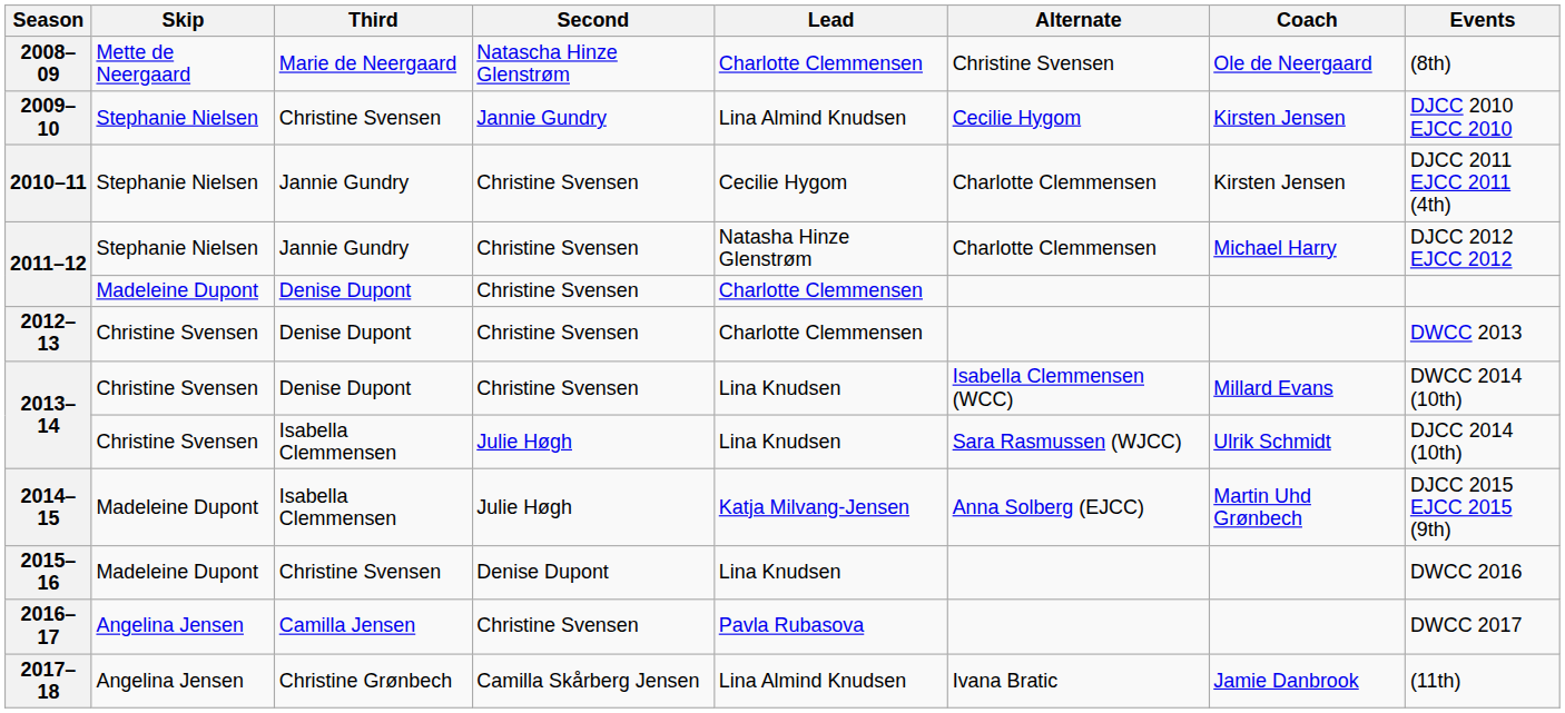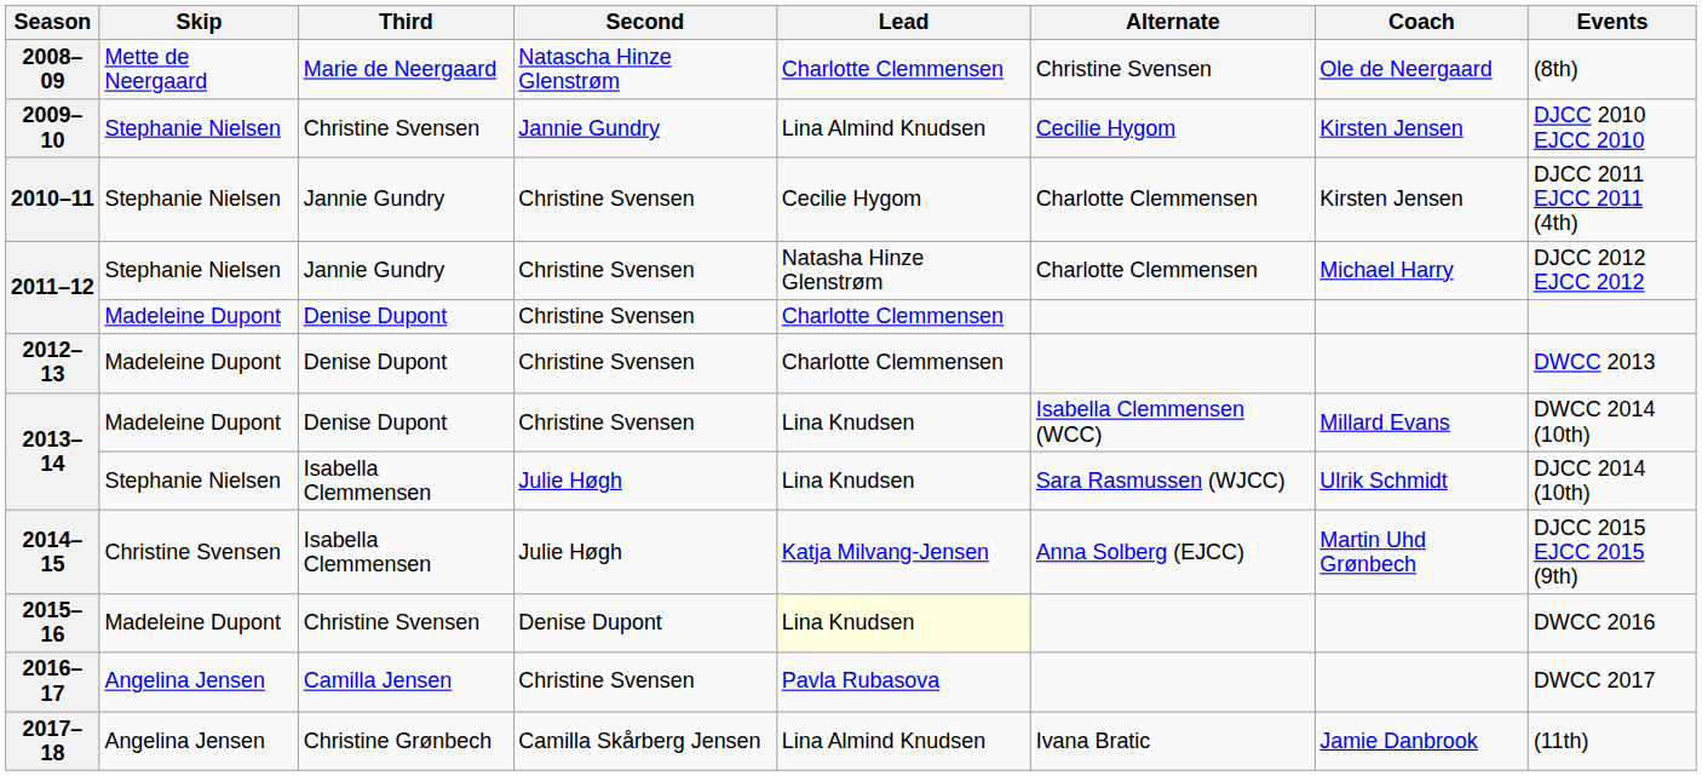2012–13 | Skip: Christine Svensen -> Madeleine Dupont
2013–14 / Denise Dupont | Skip: Christine Svensen -> Madeleine Dupont
2013–14 / Isabella Clemmensen | Skip: Christine Svensen -> Stephanie Nielsen
2014–15 | Skip: Madeleine Dupont -> Christine Svensen
2015–16 | Lead: no background -> lightyellow background
